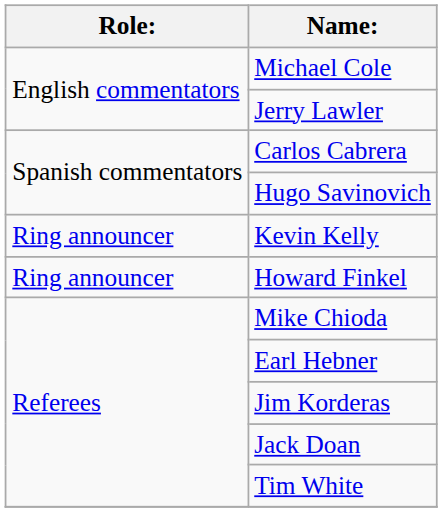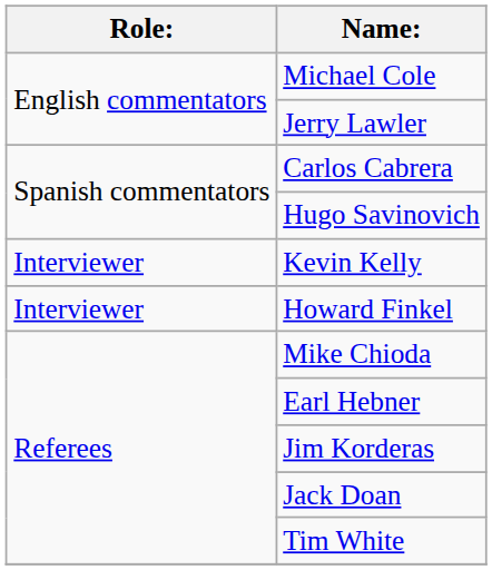Kevin Kelly | Role:: Ring announcer -> Interviewer
Howard Finkel | Role:: Ring announcer -> Interviewer
